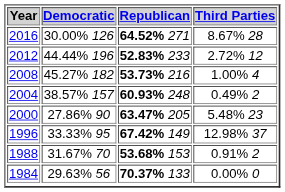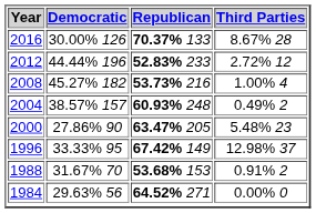2016 | Republican: 64.52% 271 -> 70.37% 133
1984 | Republican: 70.37% 133 -> 64.52% 271
